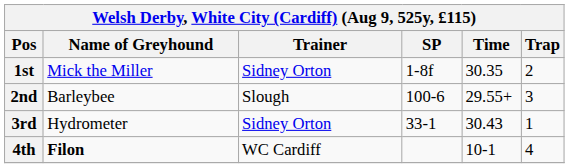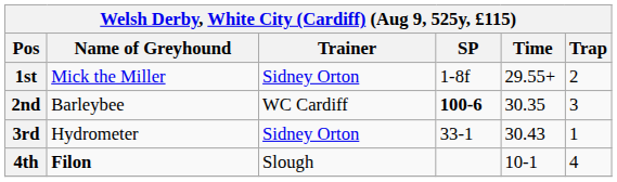1st | Time: 30.35 -> 29.55+
2nd | Trainer: Slough -> WC Cardiff
2nd | SP: normal -> bold
2nd | Time: 29.55+ -> 30.35
4th | Trainer: WC Cardiff -> Slough
